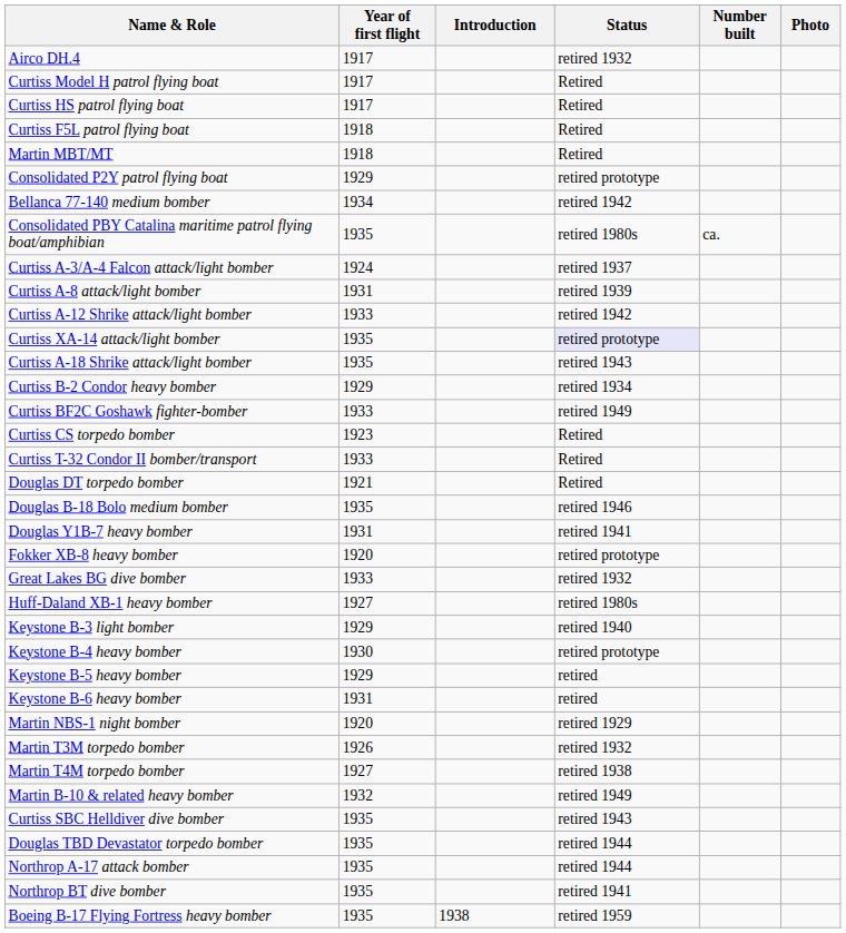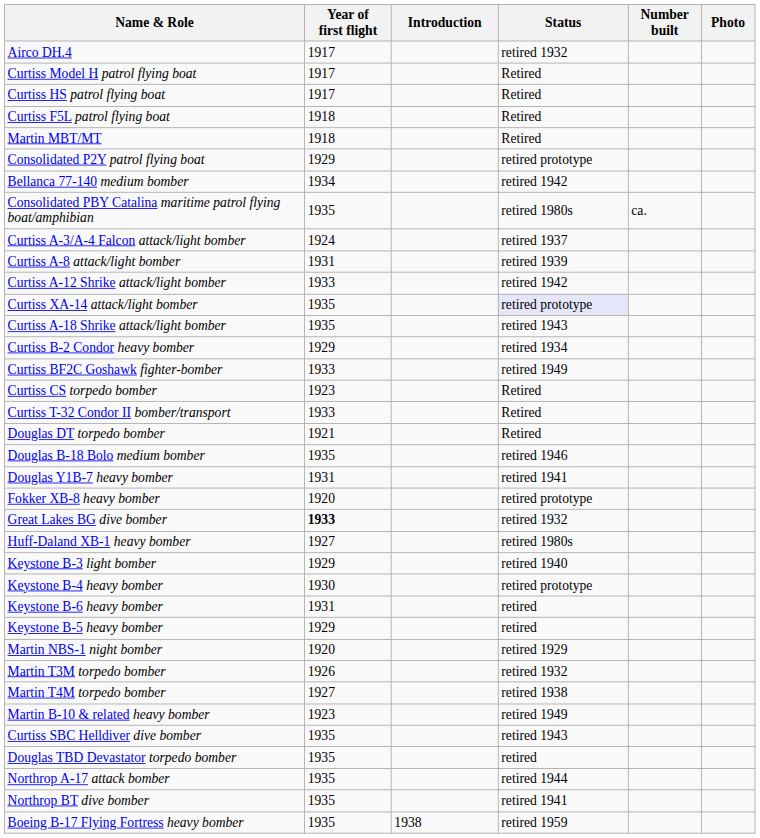Great Lakes BG dive bomber | Year of first flight: normal -> bold
rows swapped: Keystone B-5 heavy bomber <-> Keystone B-6 heavy bomber
Martin B-10 & related heavy bomber | Year of first flight: 1932 -> 1923
Douglas TBD Devastator torpedo bomber | Status: retired 1944 -> retired
